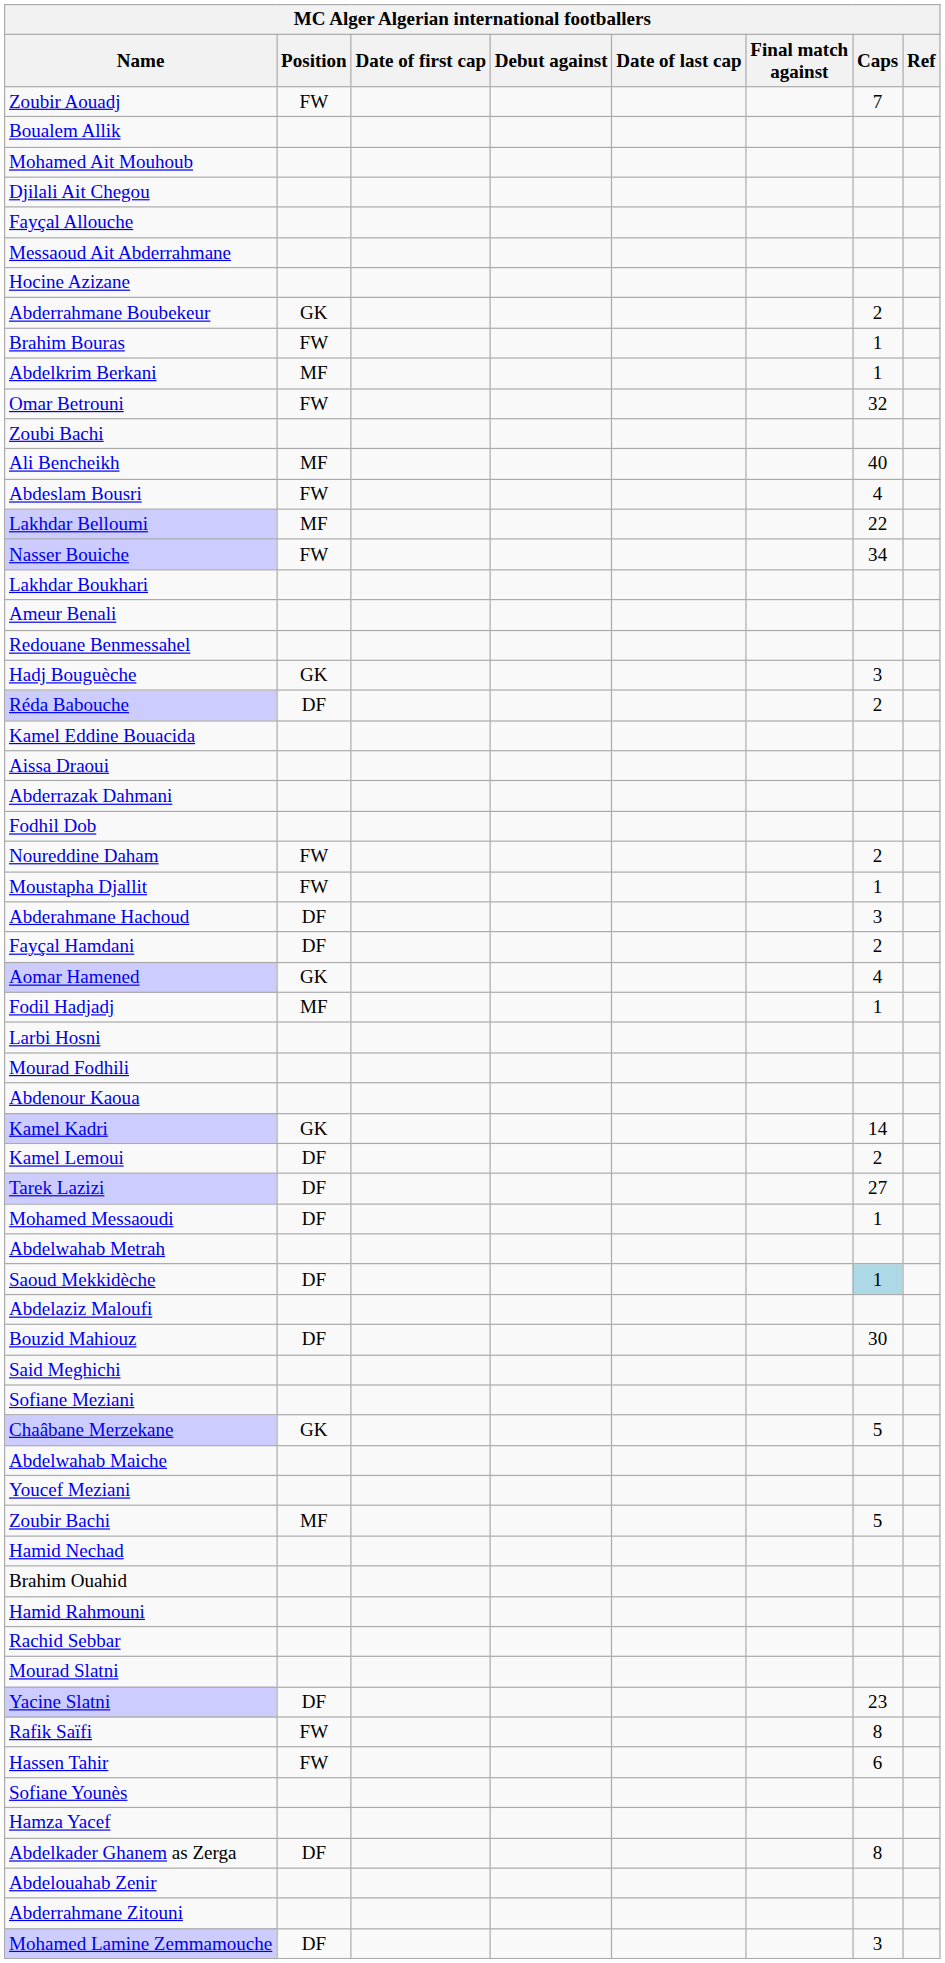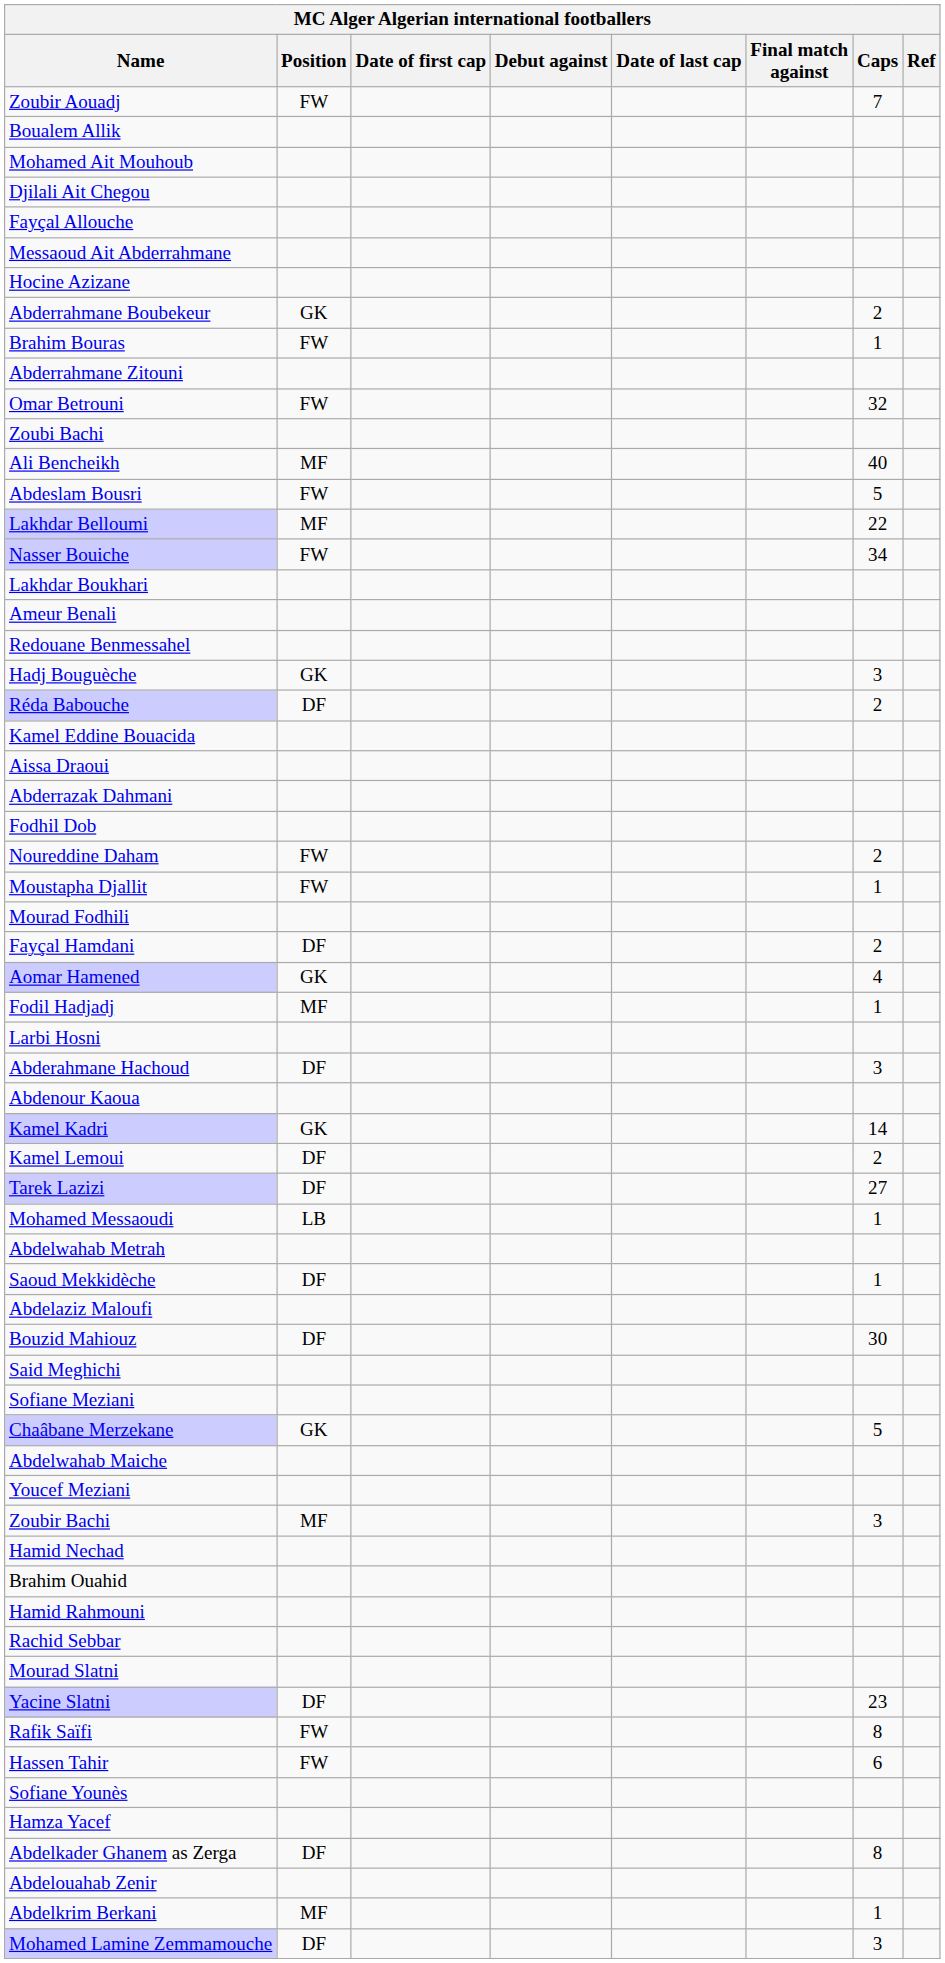rows swapped: Abdelkrim Berkani <-> Abderrahmane Zitouni
Abdeslam Bousri | Caps: 4 -> 5
rows swapped: Mourad Fodhili <-> Abderahmane Hachoud
Mohamed Messaoudi | Position: DF -> LB
Saoud Mekkidèche | Caps: lightblue background -> no background
Zoubir Bachi | Caps: 5 -> 3
